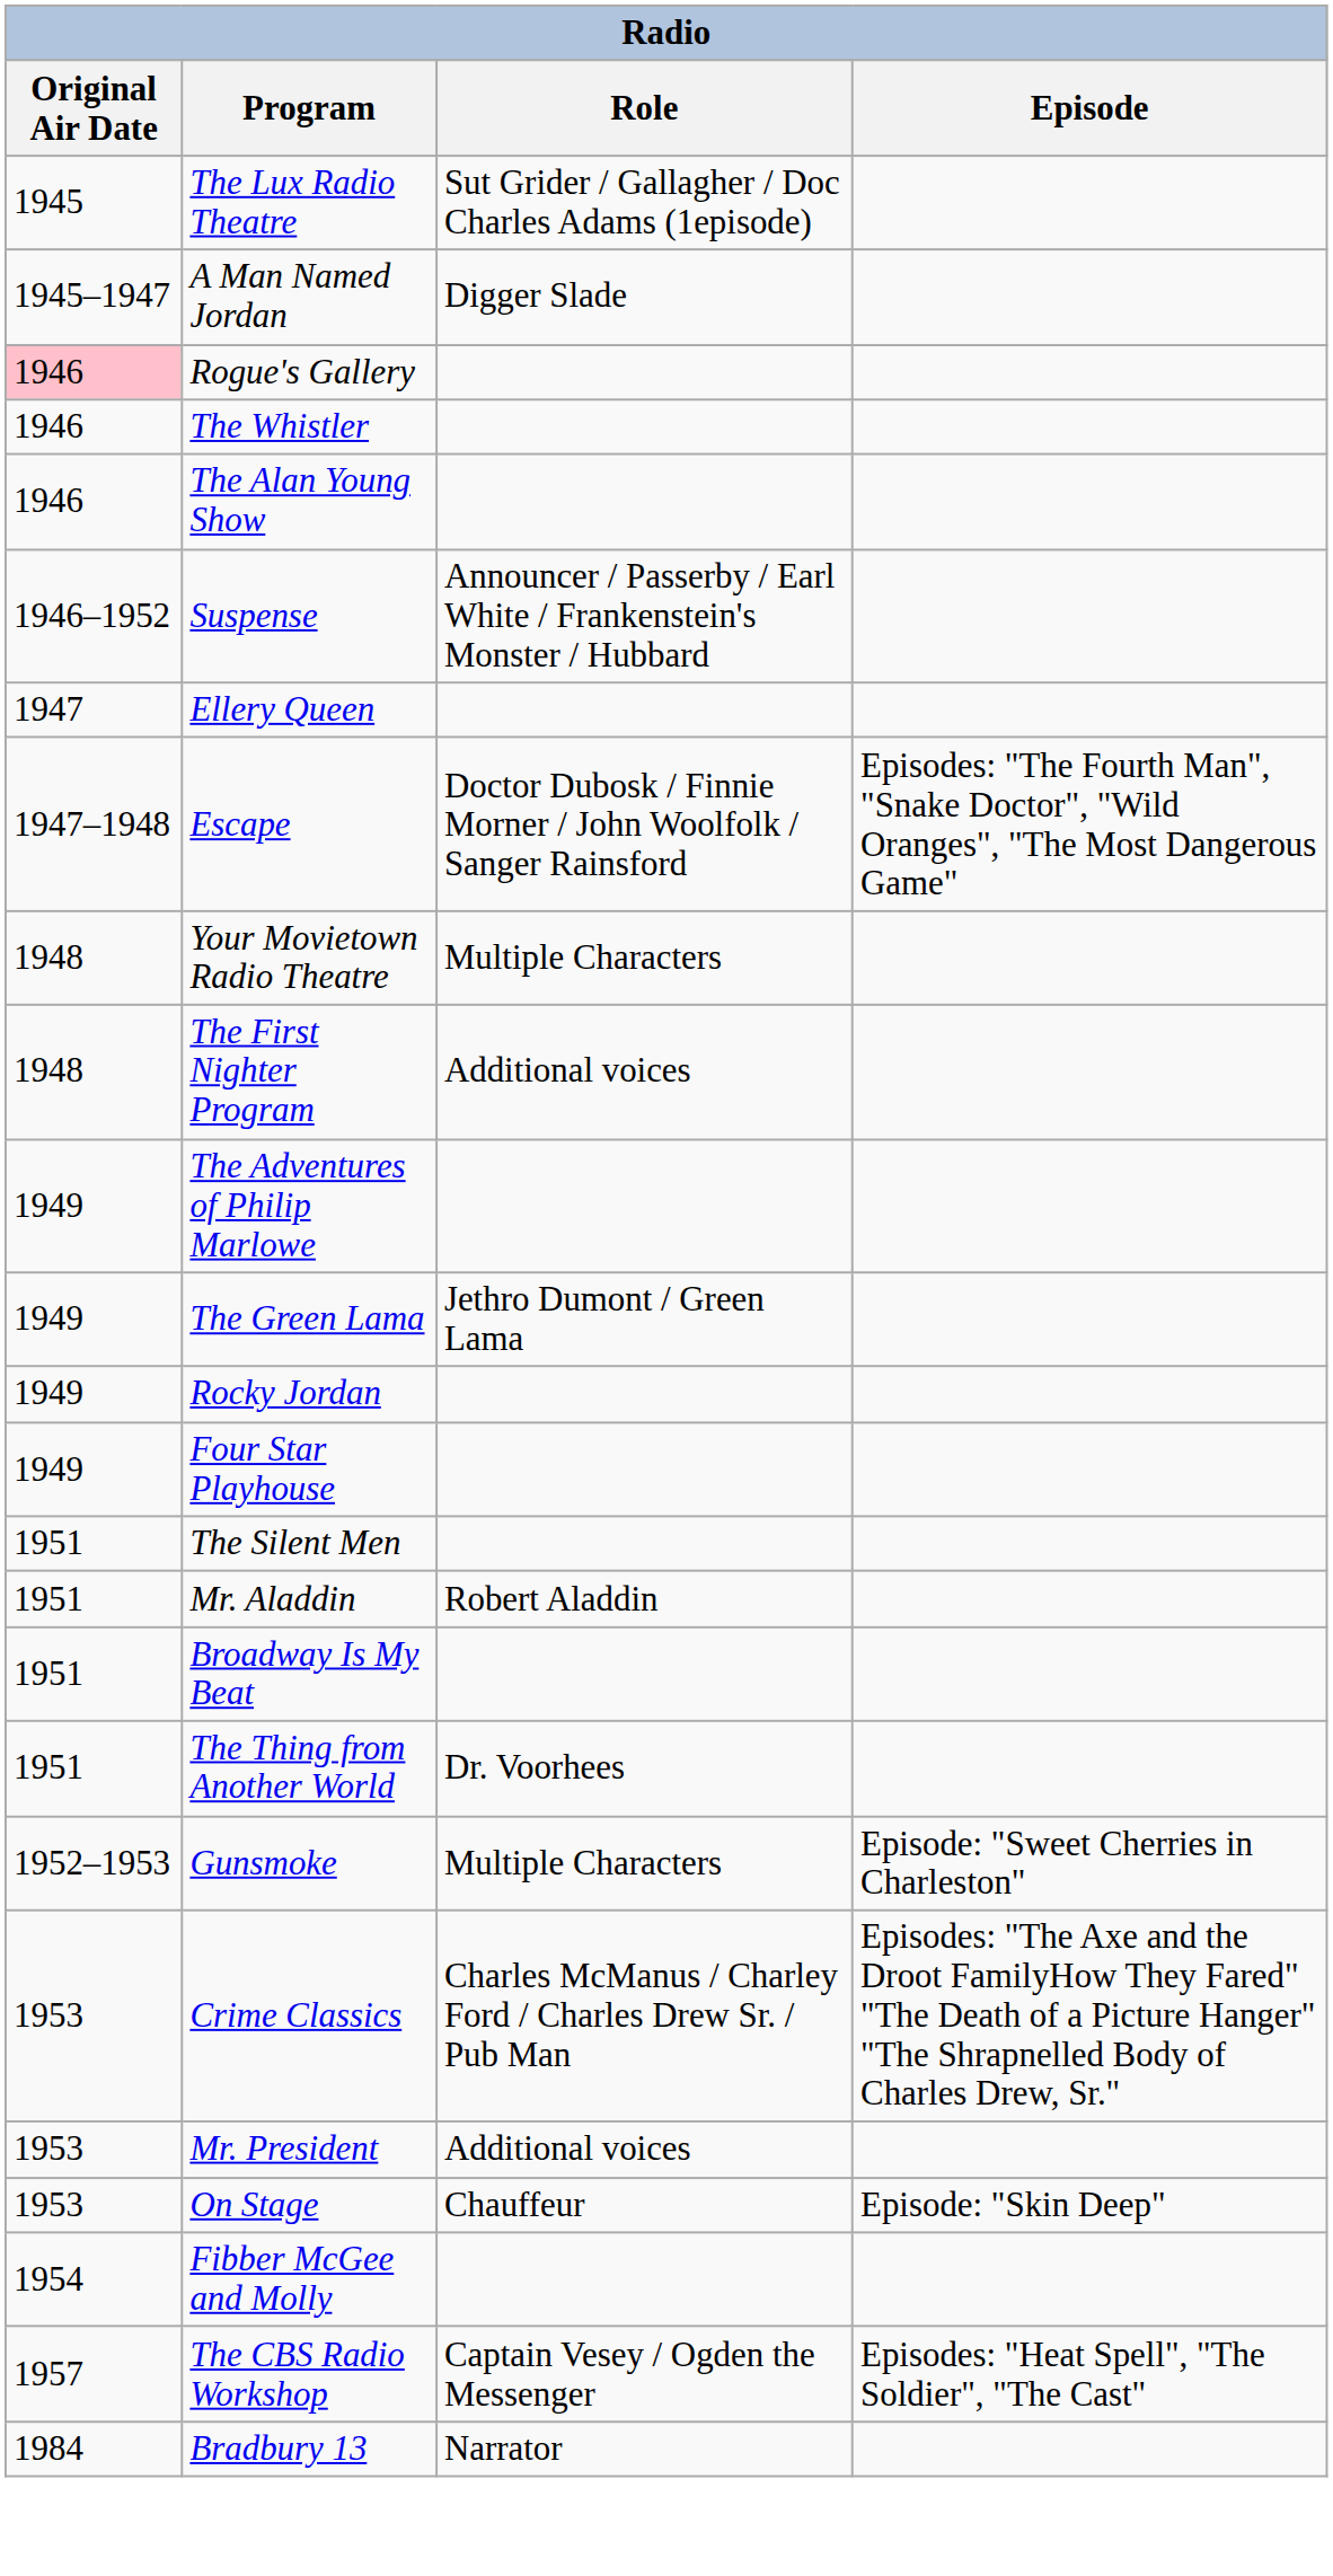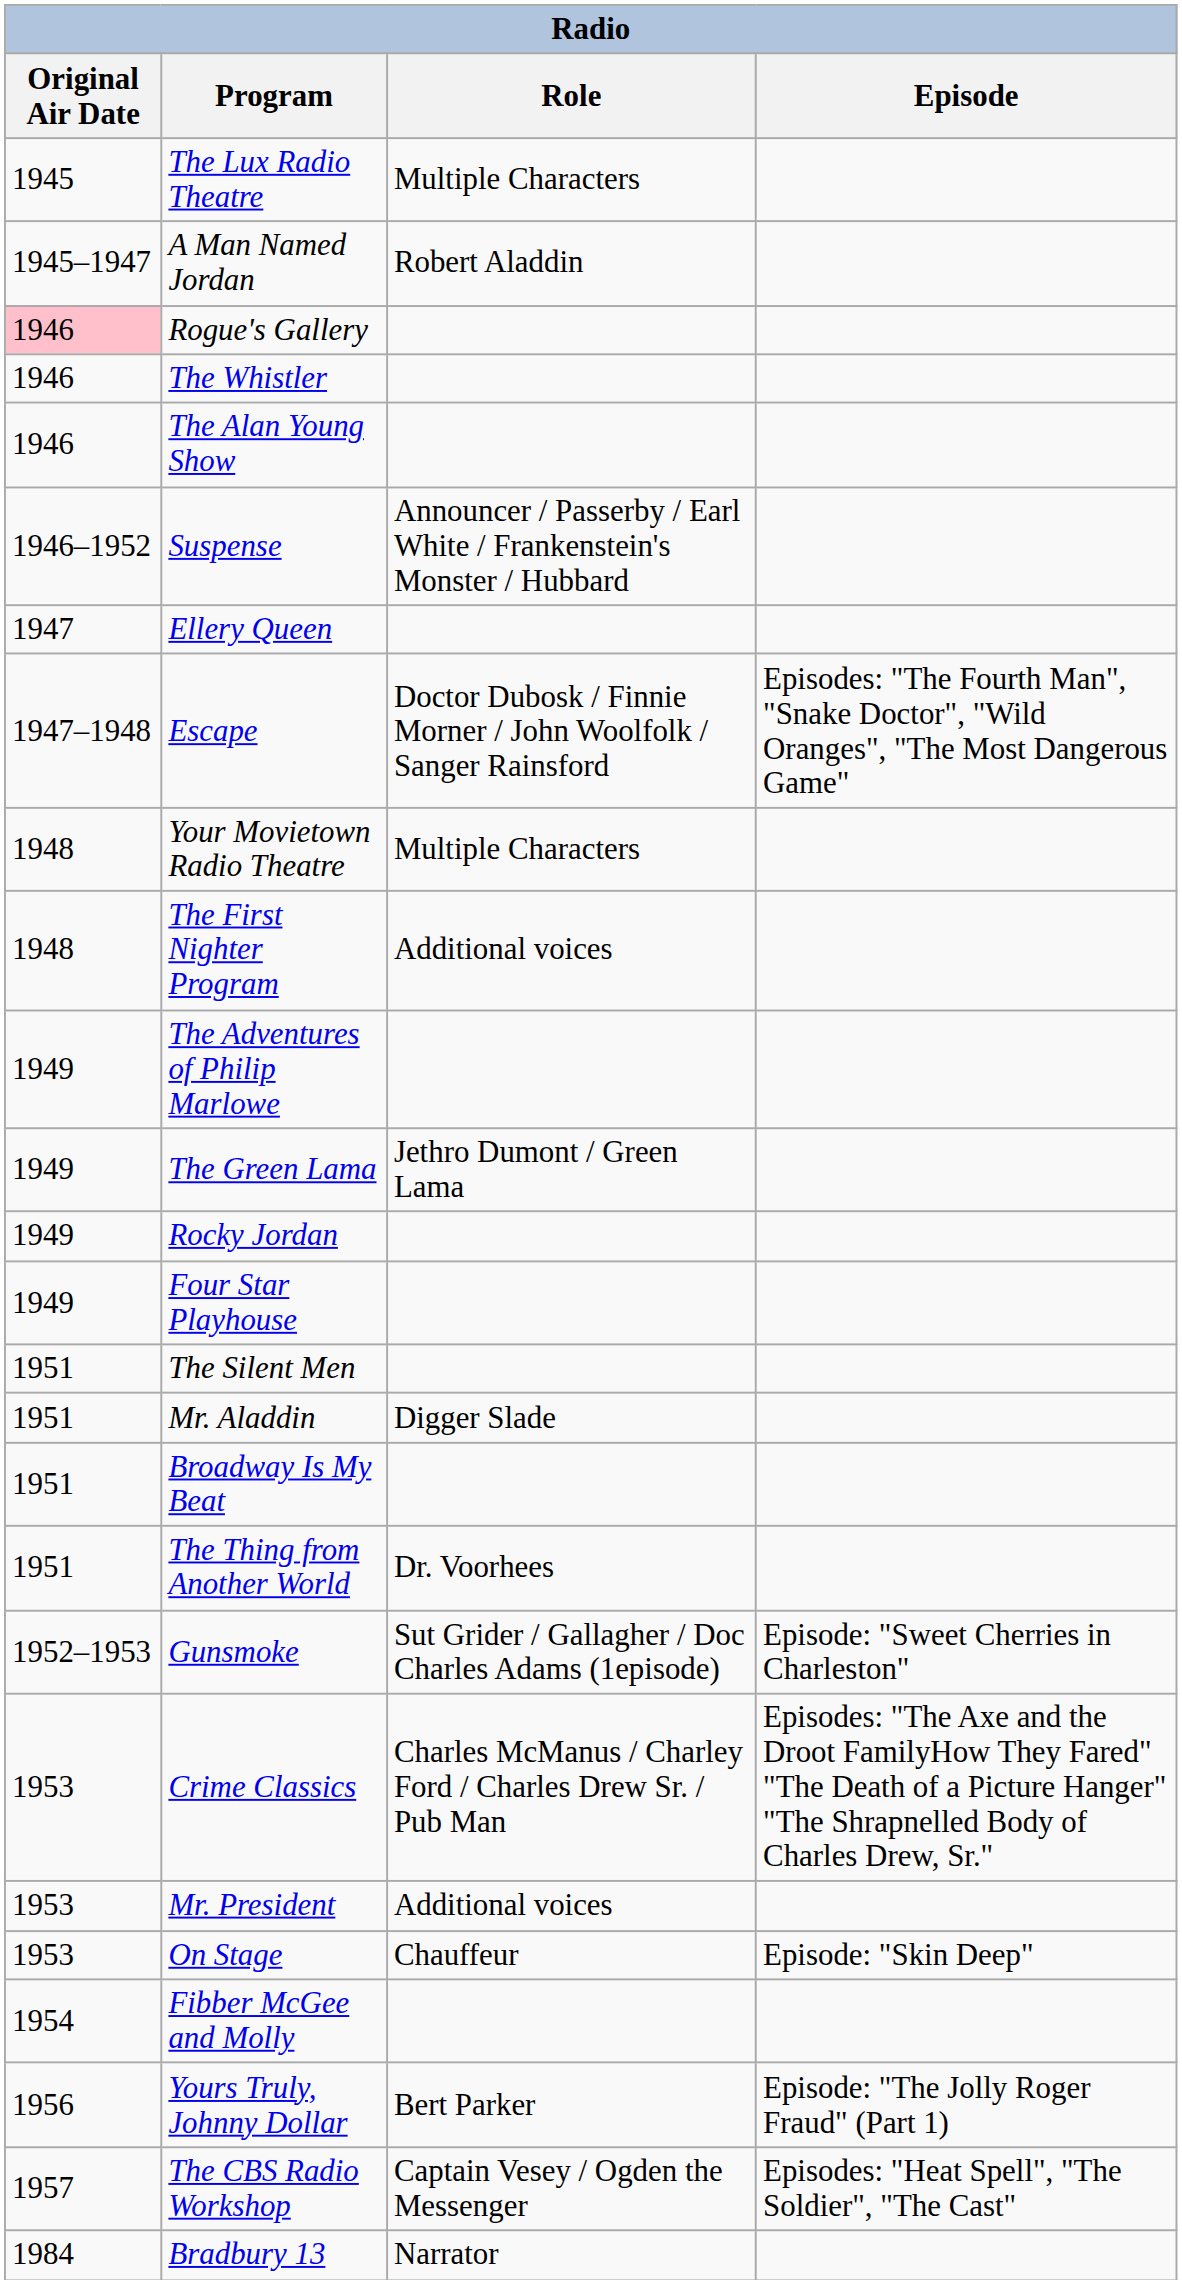The Lux Radio Theatre | Role: Sut Grider / Gallagher / Doc Charles Adams (1episode) -> Multiple Characters
A Man Named Jordan | Role: Digger Slade -> Robert Aladdin
Mr. Aladdin | Role: Robert Aladdin -> Digger Slade
Gunsmoke | Role: Multiple Characters -> Sut Grider / Gallagher / Doc Charles Adams (1episode)
+ row: 1956 | Yours Truly, Johnny Dollar | Bert Parker | Episode: "The Jolly Roger Fraud" (Part 1)
